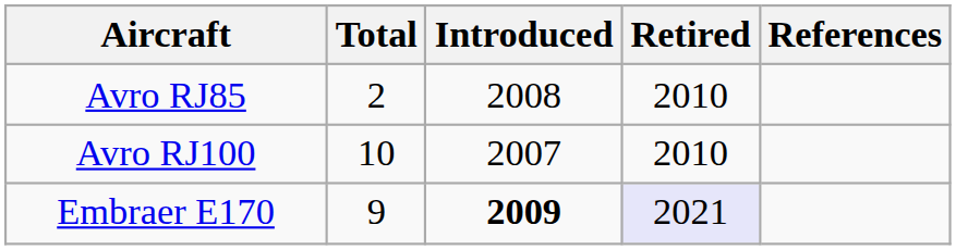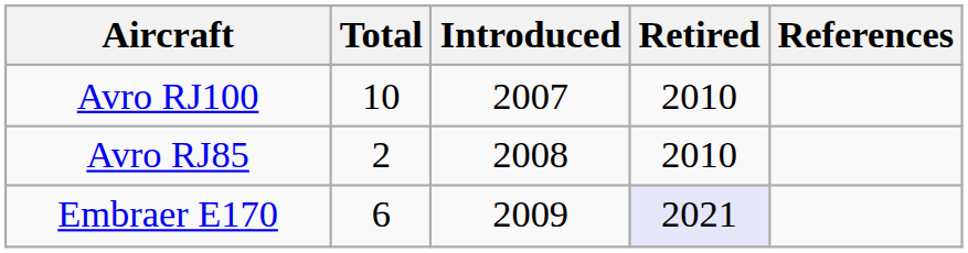rows swapped: Avro RJ85 <-> Avro RJ100
Embraer E170 | Total: 9 -> 6
Embraer E170 | Introduced: bold -> normal
